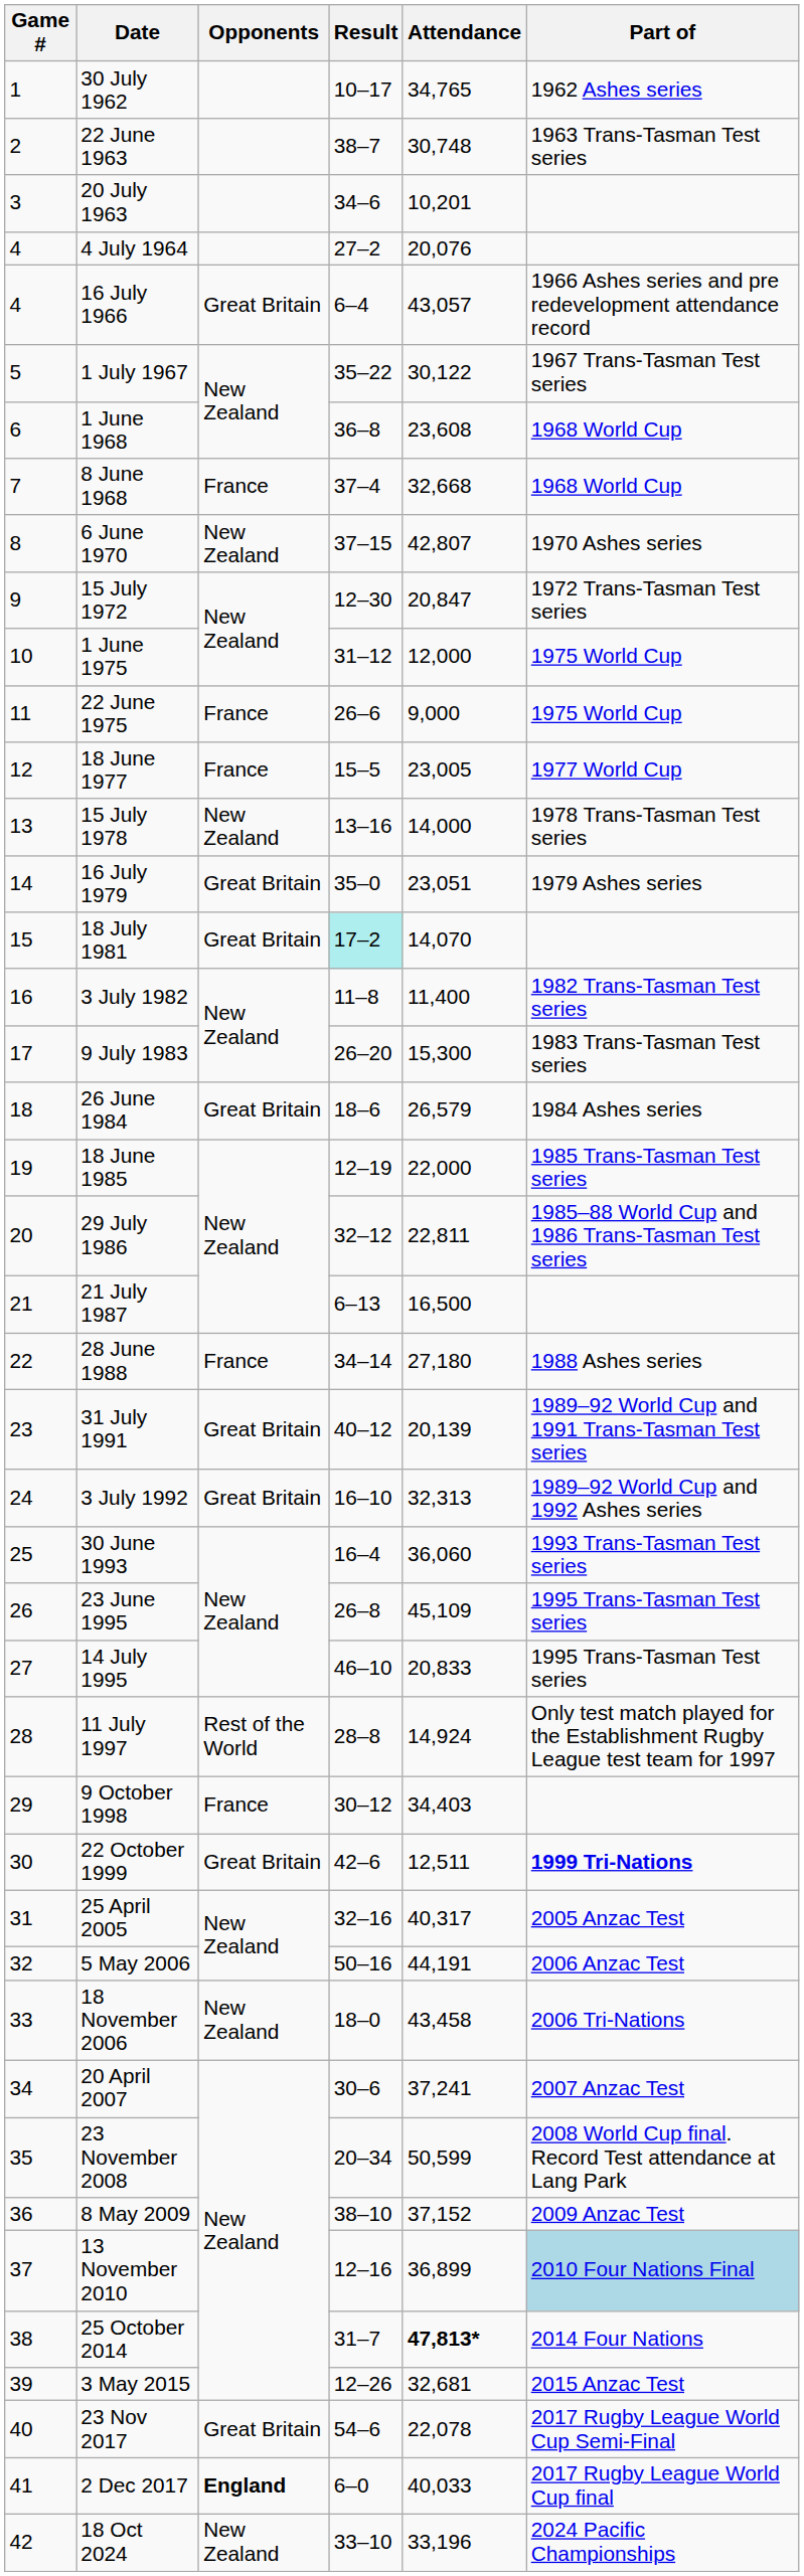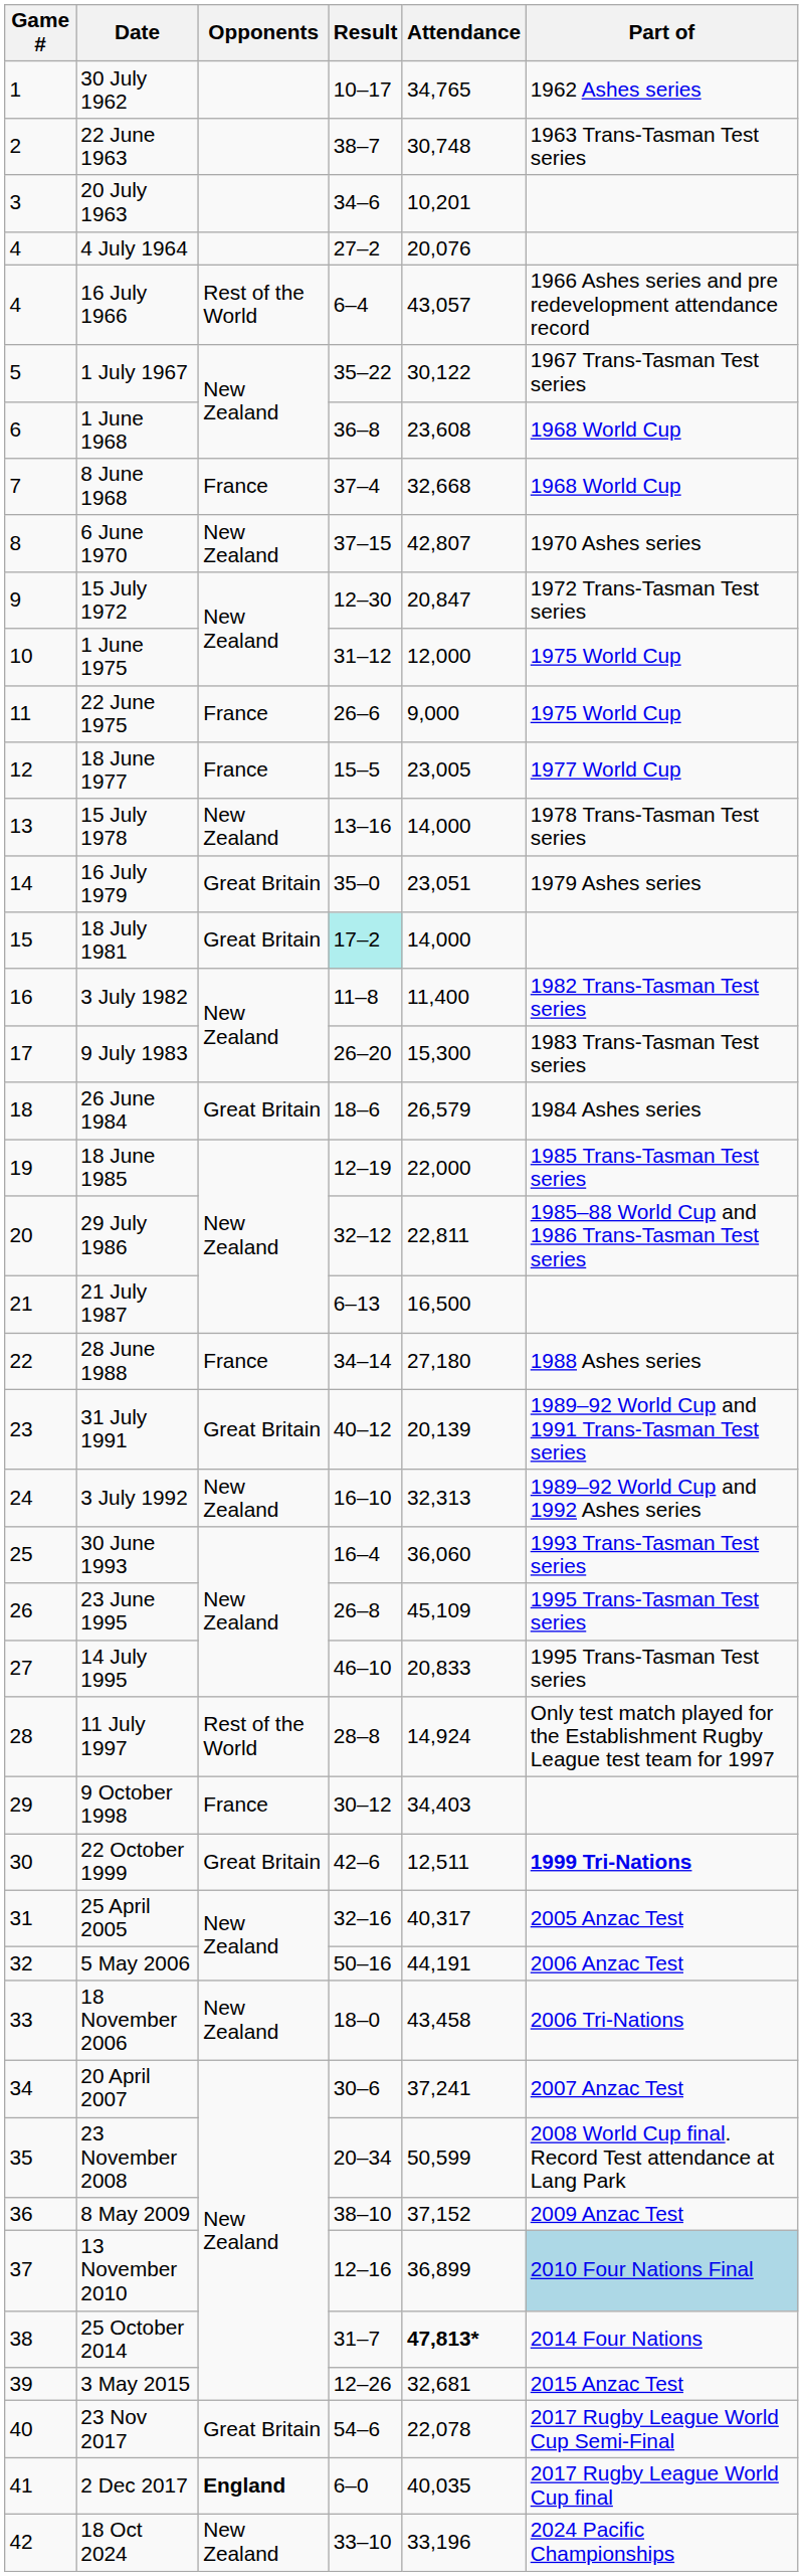16 July 1966 | Opponents: Great Britain -> Rest of the World
18 July 1981 | Attendance: 14,070 -> 14,000
3 July 1992 | Opponents: Great Britain -> New Zealand
2 Dec 2017 | Attendance: 40,033 -> 40,035
